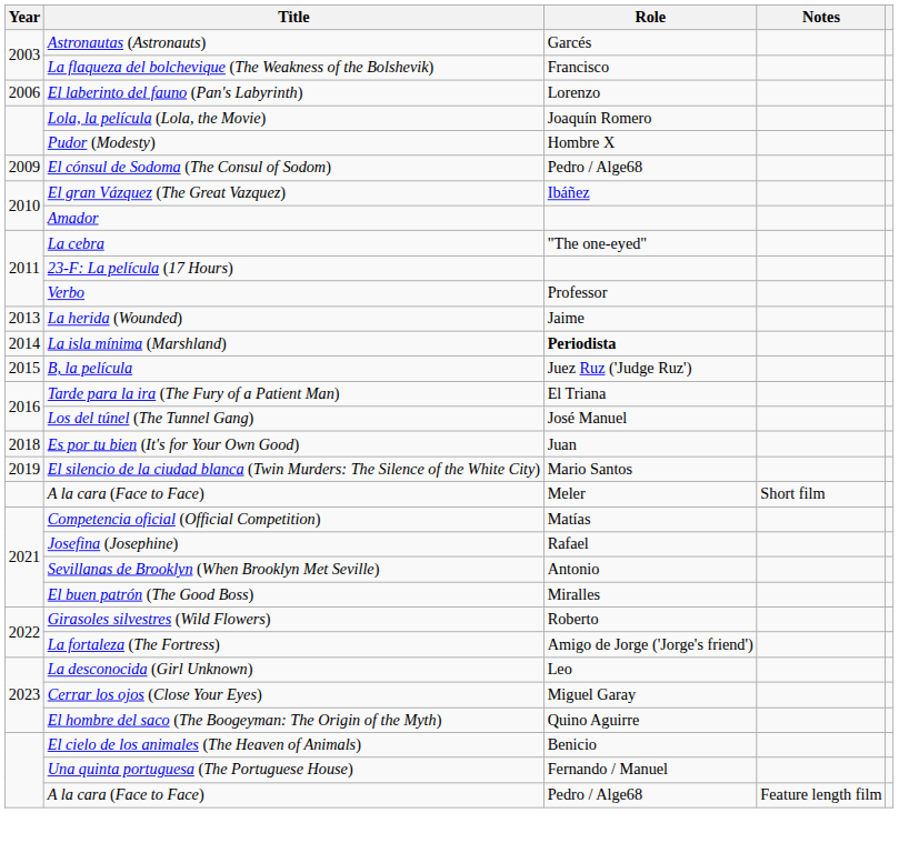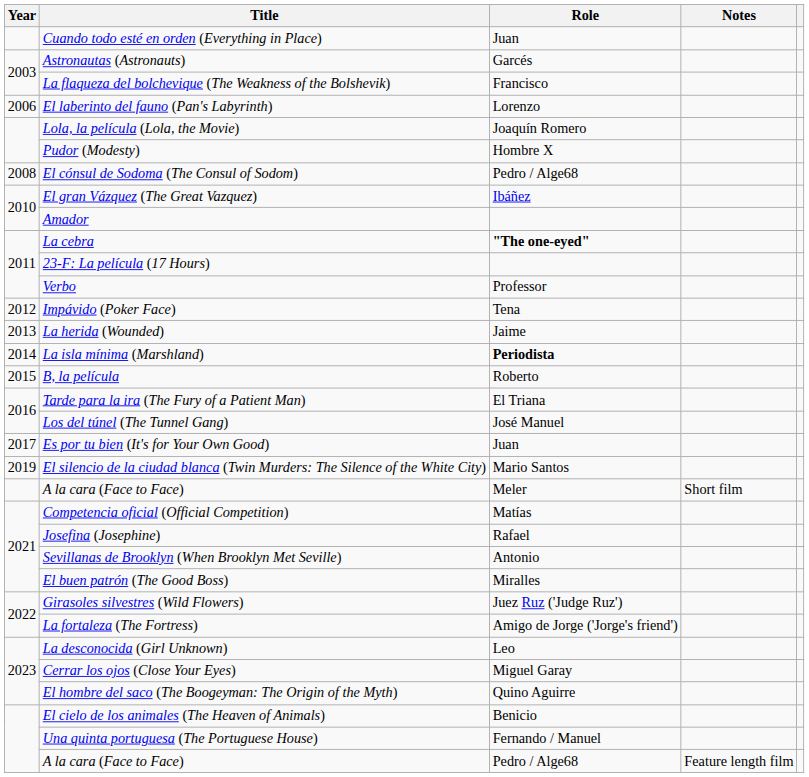+ row: Cuando todo esté en orden (Everything in Place) | Juan
El cónsul de Sodoma (The Consul of Sodom) | Year: 2009 -> 2008
La cebra | Role: normal -> bold
+ row: 2012 | Impávido (Poker Face) | Tena
B, la película | Role: Juez Ruz ('Judge Ruz') -> Roberto
Es por tu bien (It's for Your Own Good) | Year: 2018 -> 2017
Girasoles silvestres (Wild Flowers) | Role: Roberto -> Juez Ruz ('Judge Ruz')
